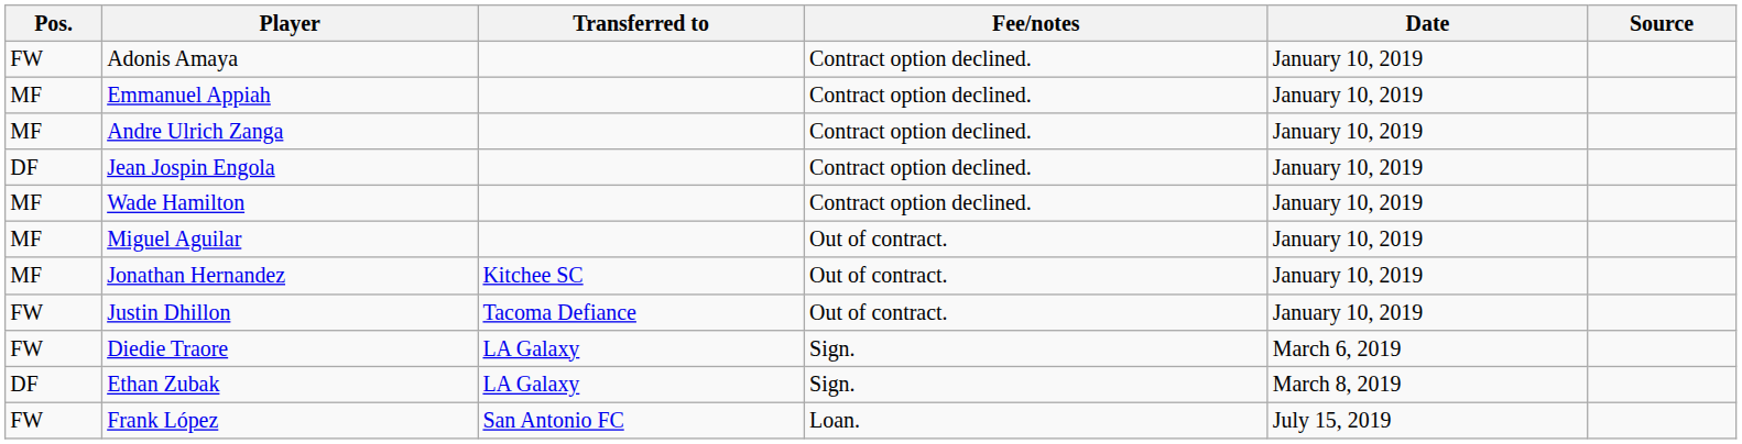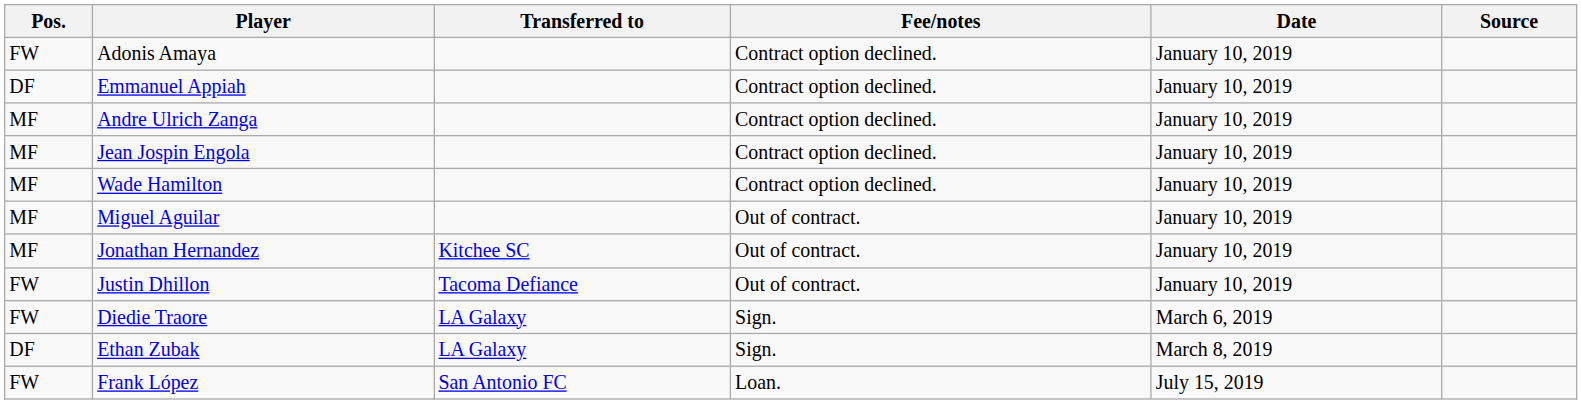Emmanuel Appiah | Pos.: MF -> DF
Jean Jospin Engola | Pos.: DF -> MF
